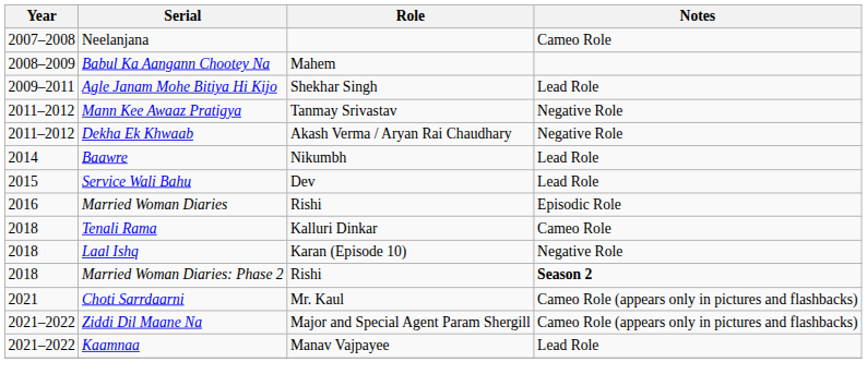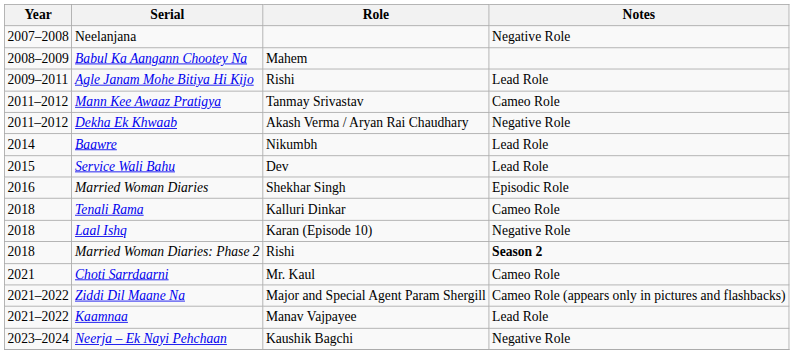Neelanjana | Notes: Cameo Role -> Negative Role
Agle Janam Mohe Bitiya Hi Kijo | Role: Shekhar Singh -> Rishi
Mann Kee Awaaz Pratigya | Notes: Negative Role -> Cameo Role
Married Woman Diaries | Role: Rishi -> Shekhar Singh
Choti Sarrdaarni | Notes: Cameo Role (appears only in pictures and flashbacks) -> Cameo Role
+ row: 2023–2024 | Neerja – Ek Nayi Pehchaan | Kaushik Bagchi | Negative Role
